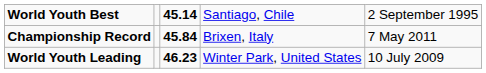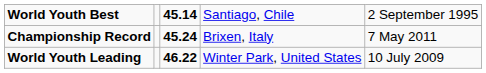Championship Record | column 3: 45.84 -> 45.24
World Youth Leading | column 3: 46.23 -> 46.22
